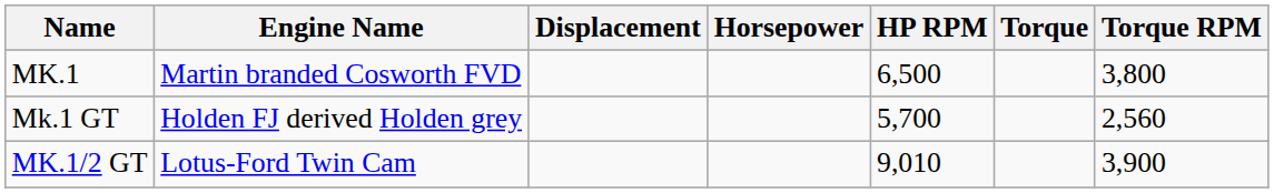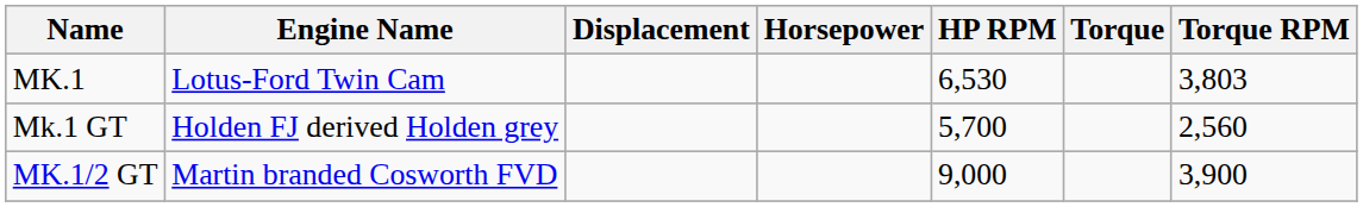MK.1 | Engine Name: Martin branded Cosworth FVD -> Lotus-Ford Twin Cam
MK.1 | HP RPM: 6,500 -> 6,530
MK.1 | Torque RPM: 3,800 -> 3,803
MK.1/2 GT | Engine Name: Lotus-Ford Twin Cam -> Martin branded Cosworth FVD
MK.1/2 GT | HP RPM: 9,010 -> 9,000
